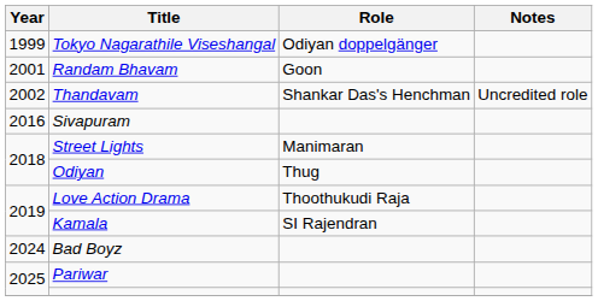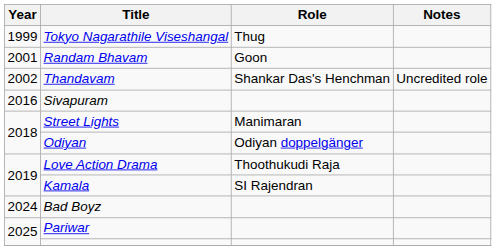Tokyo Nagarathile Viseshangal | Role: Odiyan doppelgänger -> Thug
Odiyan | Role: Thug -> Odiyan doppelgänger
